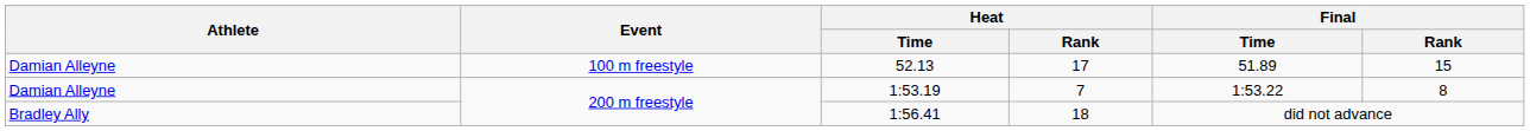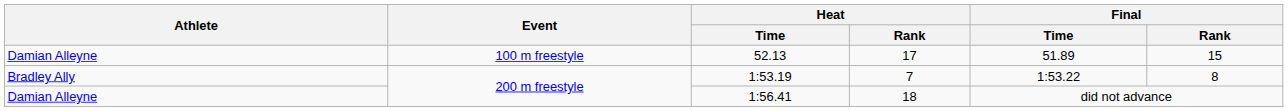1:53.19 | Athlete: Damian Alleyne -> Bradley Ally
1:56.41 | Athlete: Bradley Ally -> Damian Alleyne
